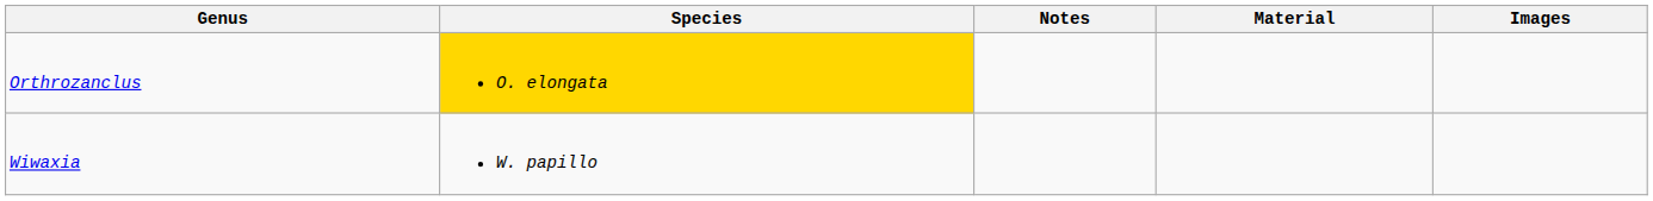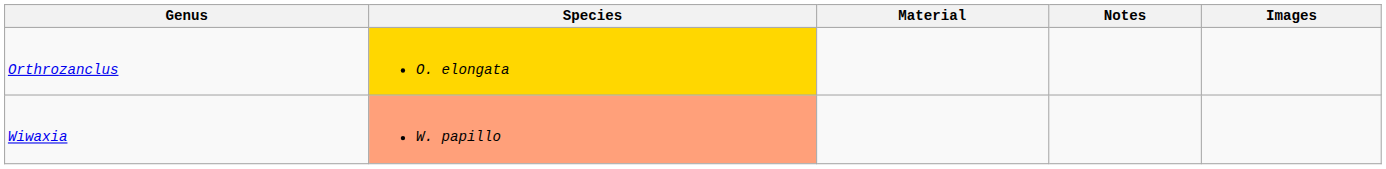columns swapped: Material <-> Notes
Wiwaxia | Species: no background -> lightsalmon background
